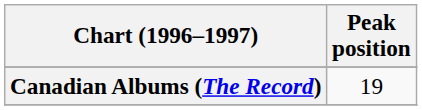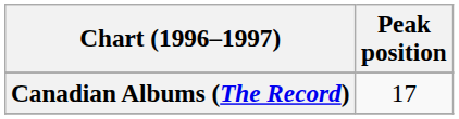Canadian Albums (The Record) | Peak position: 19 -> 17
